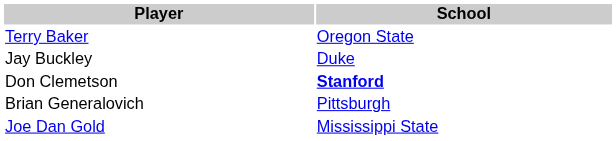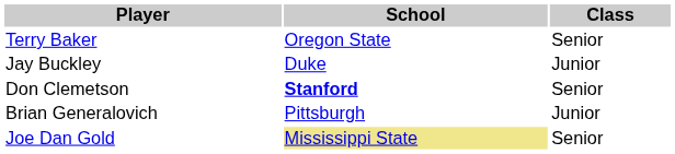+ column: Class | Senior | Junior | Senior | Junior | Senior
Joe Dan Gold | School: no background -> khaki background
